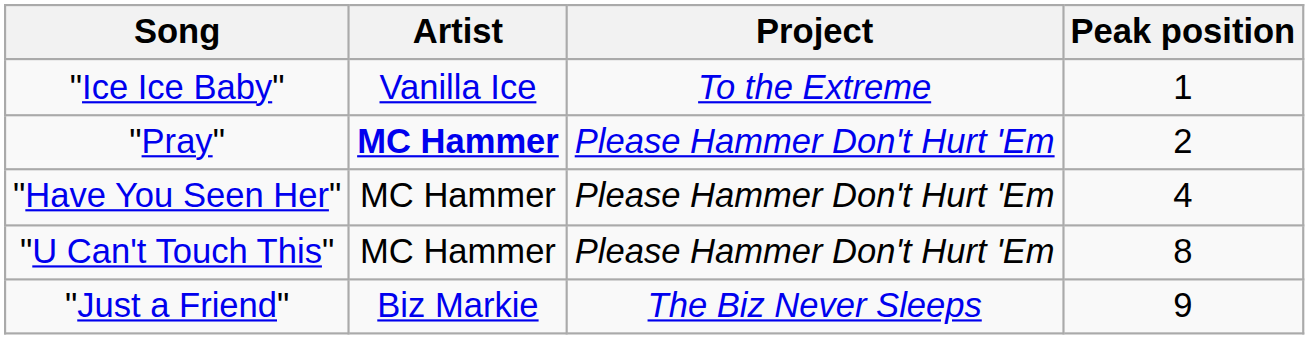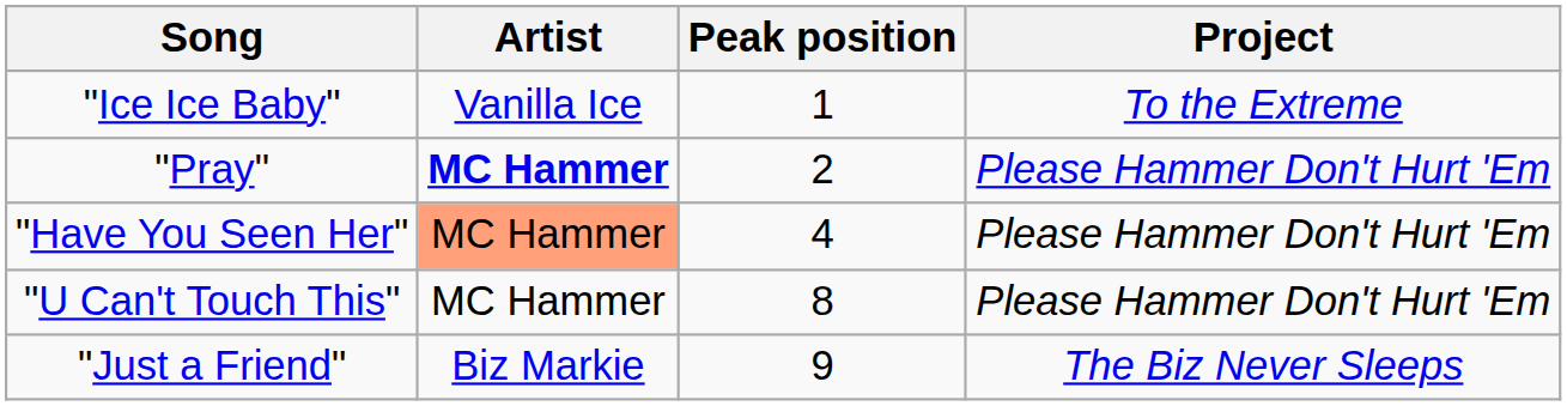columns swapped: Project <-> Peak position
"Have You Seen Her" | Artist: no background -> lightsalmon background
